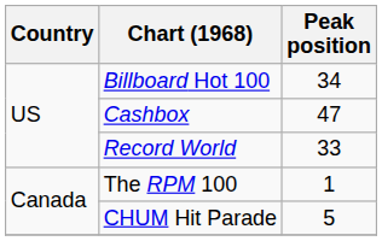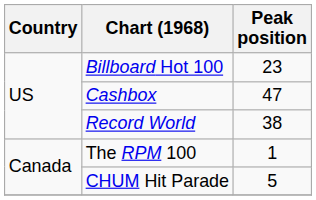Billboard Hot 100 | Peak position: 34 -> 23
Record World | Peak position: 33 -> 38
